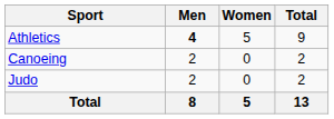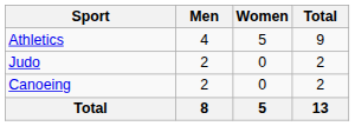Athletics | Men: bold -> normal
rows swapped: Canoeing <-> Judo
